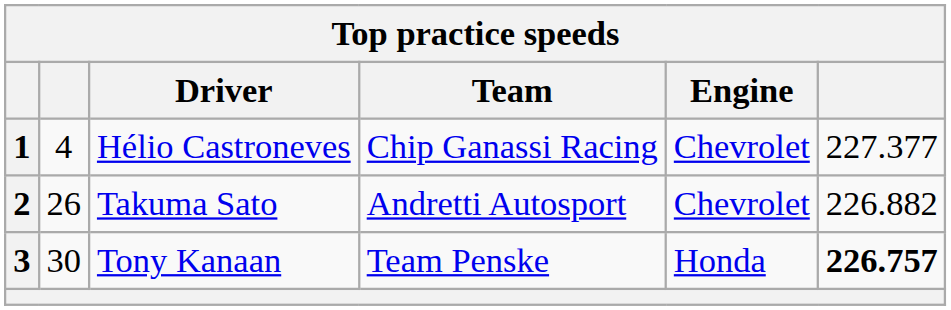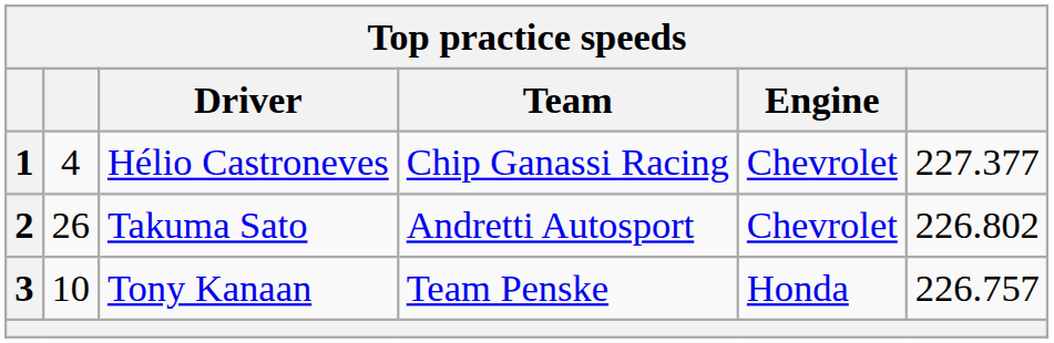Takuma Sato | column 6: 226.882 -> 226.802
Tony Kanaan | column 2: 30 -> 10
Tony Kanaan | column 6: bold -> normal
